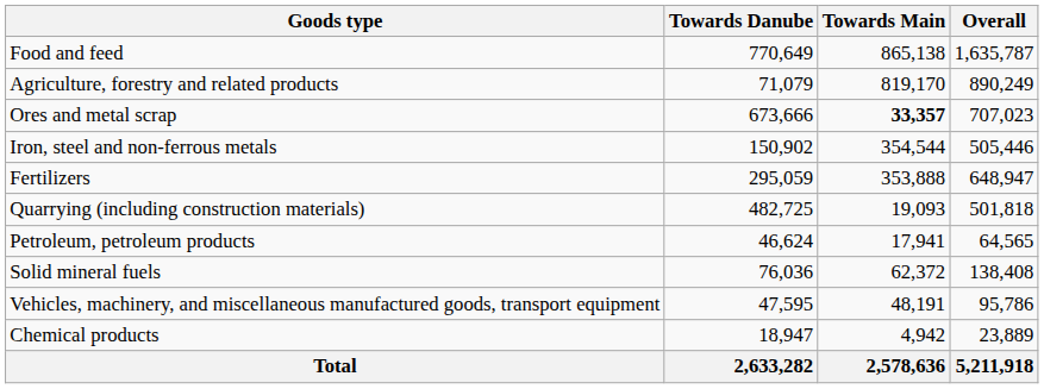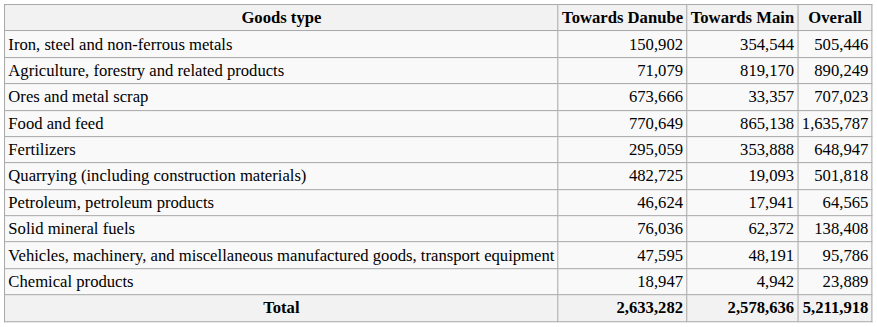rows swapped: Food and feed <-> Iron, steel and non-ferrous metals
Ores and metal scrap | Towards Main: bold -> normal
